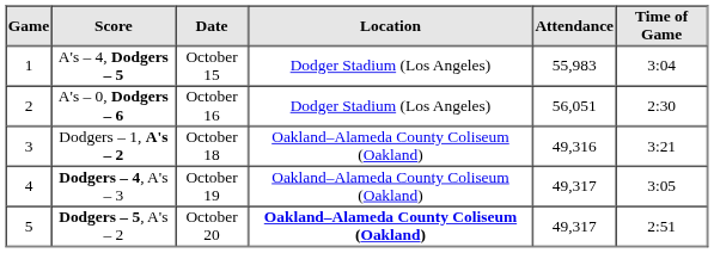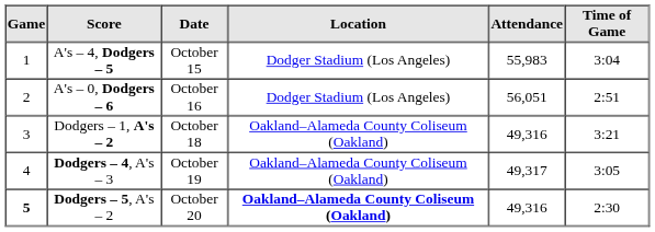A's – 0, Dodgers – 6 | Time of Game: 2:30 -> 2:51
Dodgers – 5, A's – 2 | Game: normal -> bold
Dodgers – 5, A's – 2 | Attendance: 49,317 -> 49,316
Dodgers – 5, A's – 2 | Time of Game: 2:51 -> 2:30
